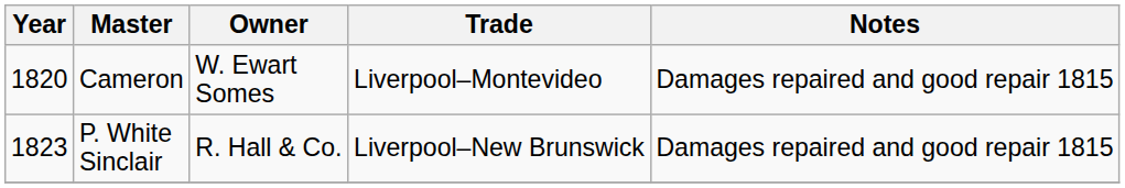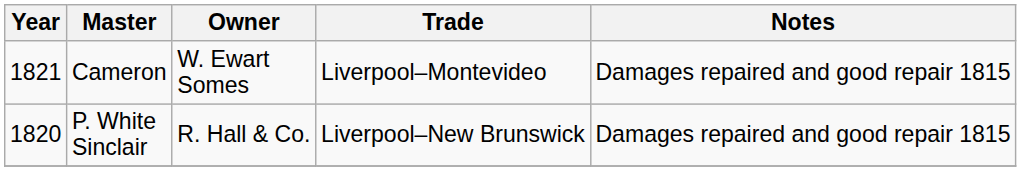Cameron | Year: 1820 -> 1821
P. White Sinclair | Year: 1823 -> 1820
